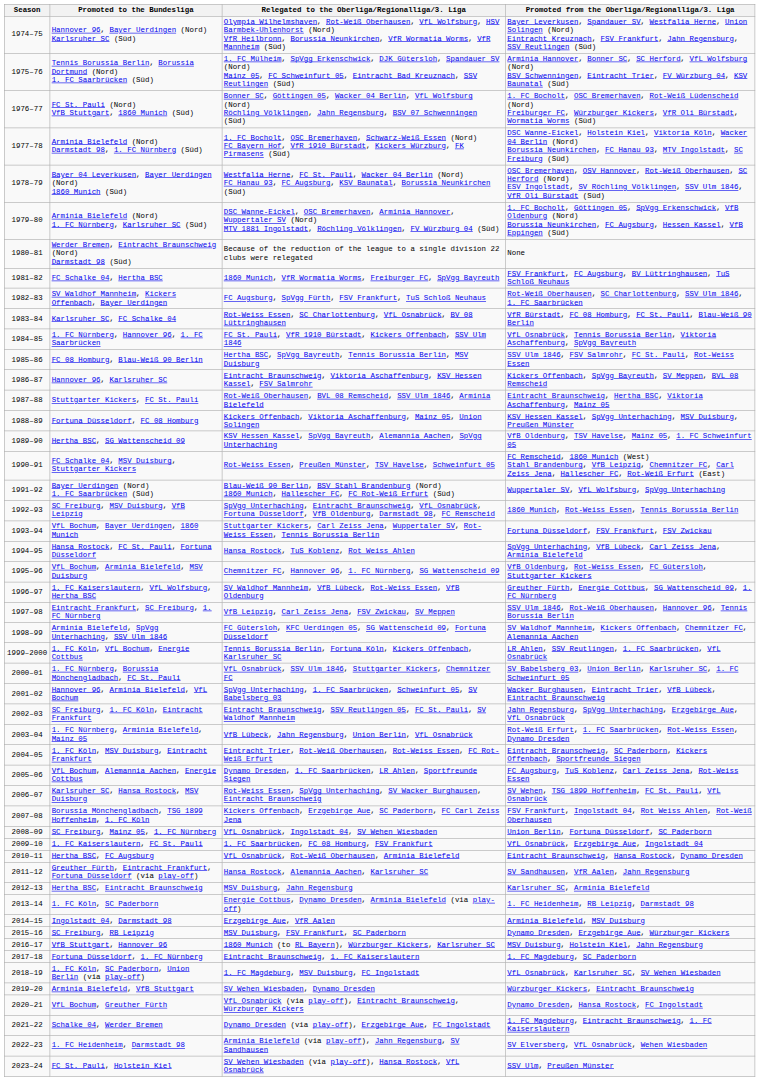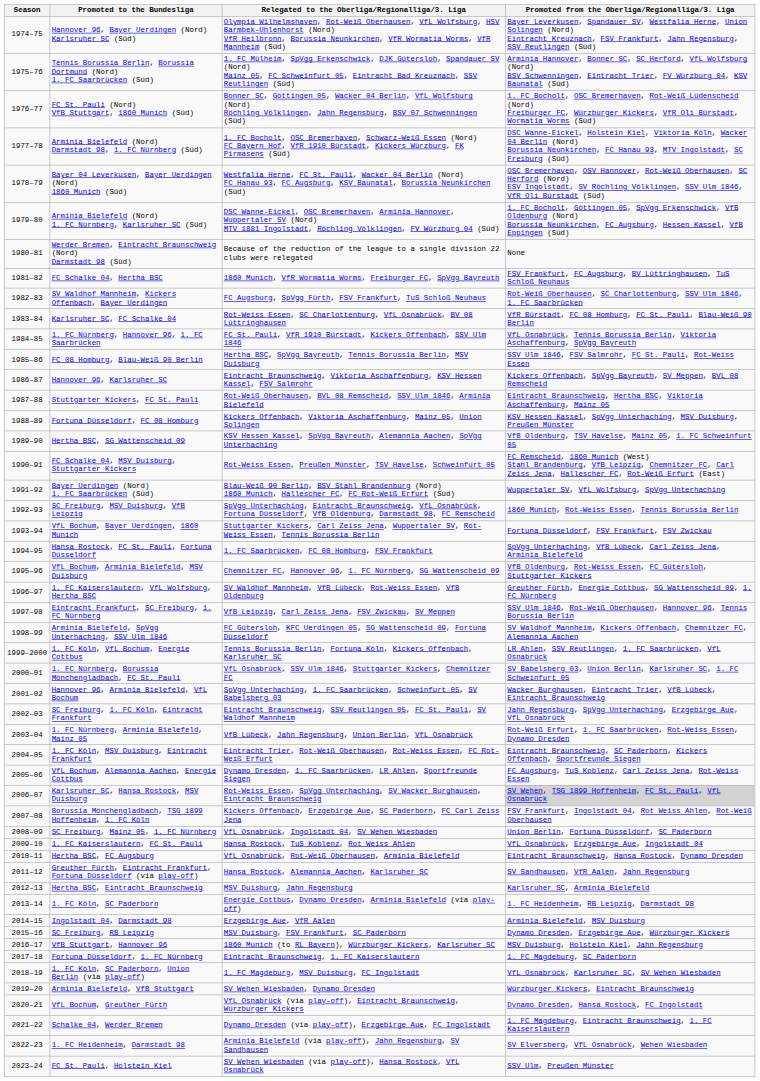Hansa Rostock, FC St. Pauli, Fortuna Düsseldorf | Relegated to the Oberliga/Regionalliga/3. Liga: Hansa Rostock, TuS Koblenz, Rot Weiss Ahlen -> 1. FC Saarbrücken, FC 08 Homburg, FSV Frankfurt
Karlsruher SC, Hansa Rostock, MSV Duisburg | Promoted from the Oberliga/Regionalliga/3. Liga: no background -> lightgrey background
1. FC Kaiserslautern, FC St. Pauli | Relegated to the Oberliga/Regionalliga/3. Liga: 1. FC Saarbrücken, FC 08 Homburg, FSV Frankfurt -> Hansa Rostock, TuS Koblenz, Rot Weiss Ahlen
